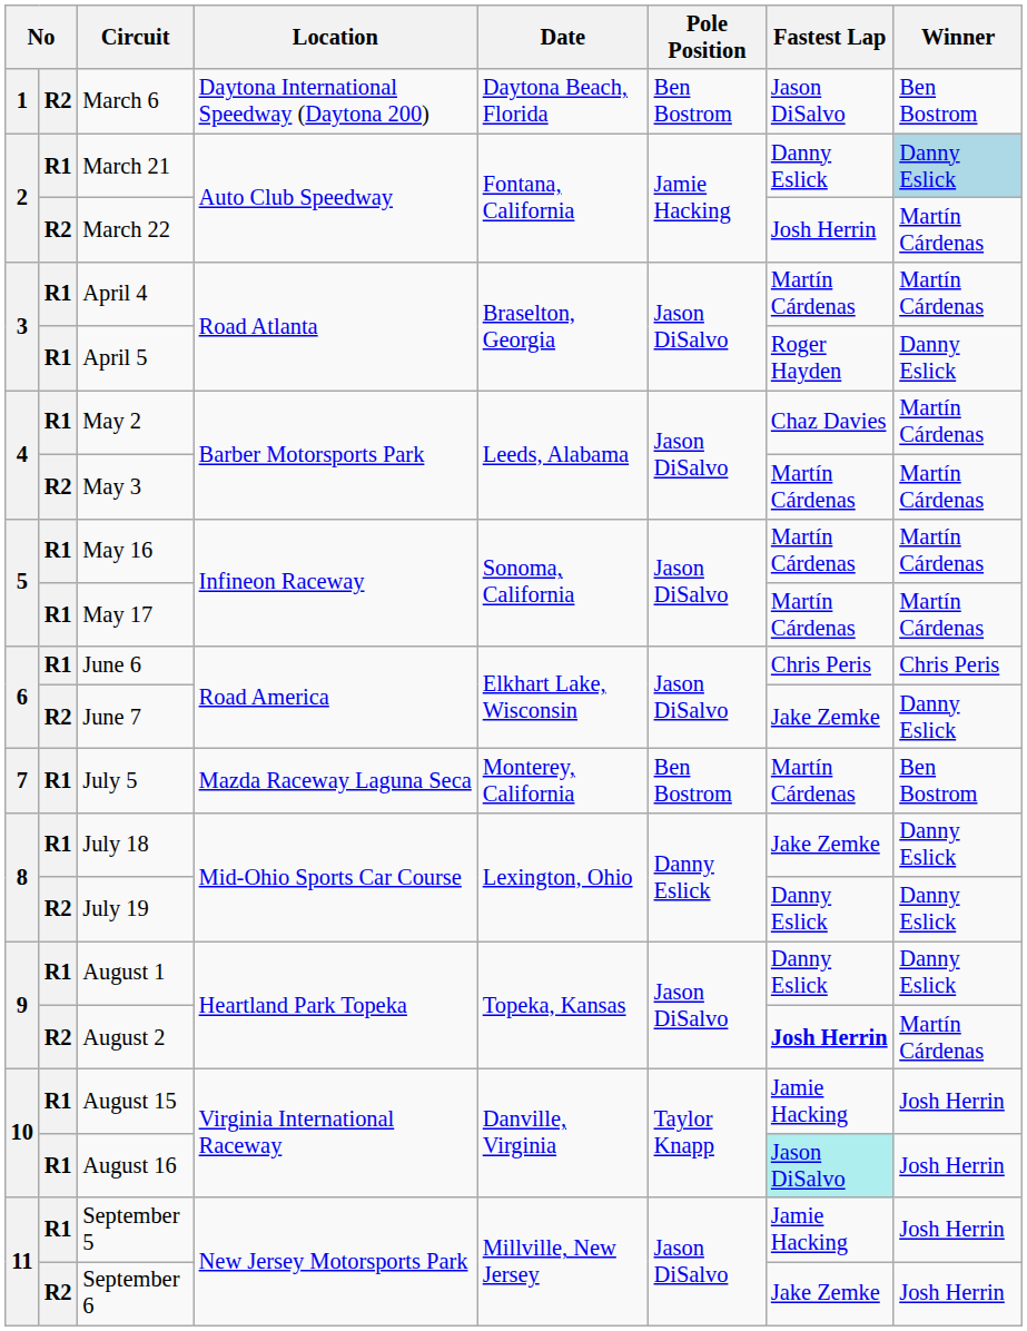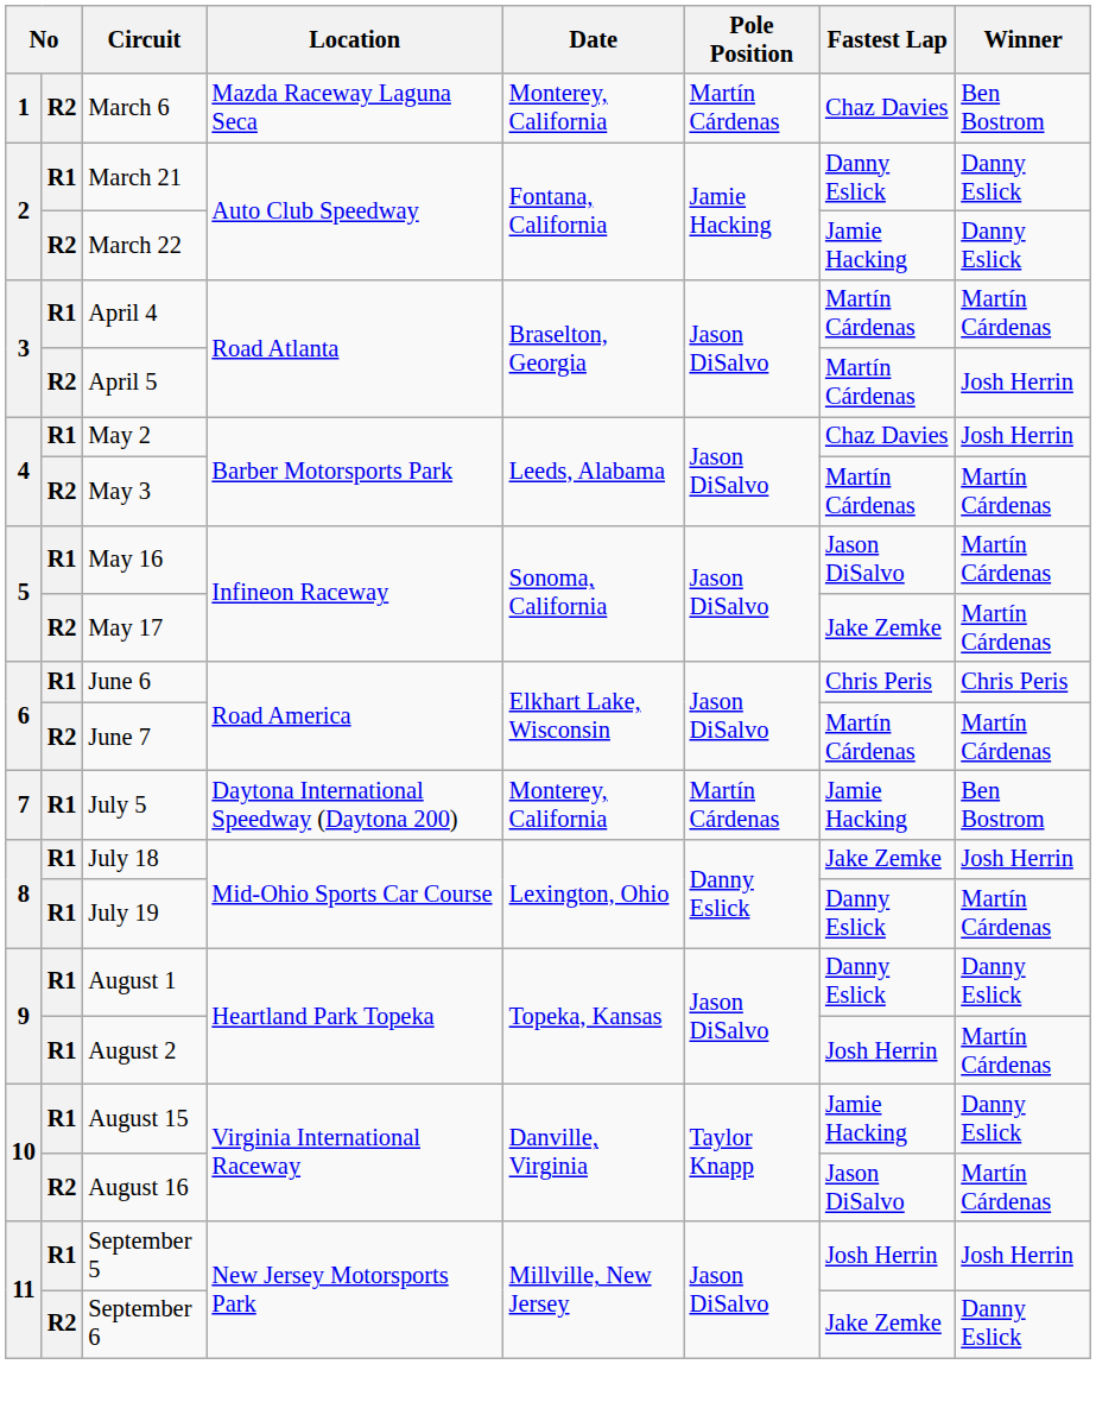March 6 | Location: Daytona International Speedway (Daytona 200) -> Mazda Raceway Laguna Seca
March 6 | Date: Daytona Beach, Florida -> Monterey, California
March 6 | Pole Position: Ben Bostrom -> Martín Cárdenas
March 6 | Fastest Lap: Jason DiSalvo -> Chaz Davies
March 21 | Winner: lightblue background -> no background
March 22 | Fastest Lap: Josh Herrin -> Jamie Hacking
March 22 | Winner: Martín Cárdenas -> Danny Eslick
April 5 | column 2: R1 -> R2
April 5 | Fastest Lap: Roger Hayden -> Martín Cárdenas
April 5 | Winner: Danny Eslick -> Josh Herrin
May 2 | Winner: Martín Cárdenas -> Josh Herrin
May 16 | Fastest Lap: Martín Cárdenas -> Jason DiSalvo
May 17 | column 2: R1 -> R2
May 17 | Fastest Lap: Martín Cárdenas -> Jake Zemke
June 7 | Fastest Lap: Jake Zemke -> Martín Cárdenas
June 7 | Winner: Danny Eslick -> Martín Cárdenas
July 5 | Location: Mazda Raceway Laguna Seca -> Daytona International Speedway (Daytona 200)
July 5 | Pole Position: Ben Bostrom -> Martín Cárdenas
July 5 | Fastest Lap: Martín Cárdenas -> Jamie Hacking
July 18 | Winner: Danny Eslick -> Josh Herrin
July 19 | column 2: R2 -> R1
July 19 | Winner: Danny Eslick -> Martín Cárdenas
August 2 | column 2: R2 -> R1
August 2 | Fastest Lap: bold -> normal
August 15 | Winner: Josh Herrin -> Danny Eslick
August 16 | column 2: R1 -> R2
August 16 | Fastest Lap: paleturquoise background -> no background
August 16 | Winner: Josh Herrin -> Martín Cárdenas
September 5 | Fastest Lap: Jamie Hacking -> Josh Herrin
September 6 | Winner: Josh Herrin -> Danny Eslick
